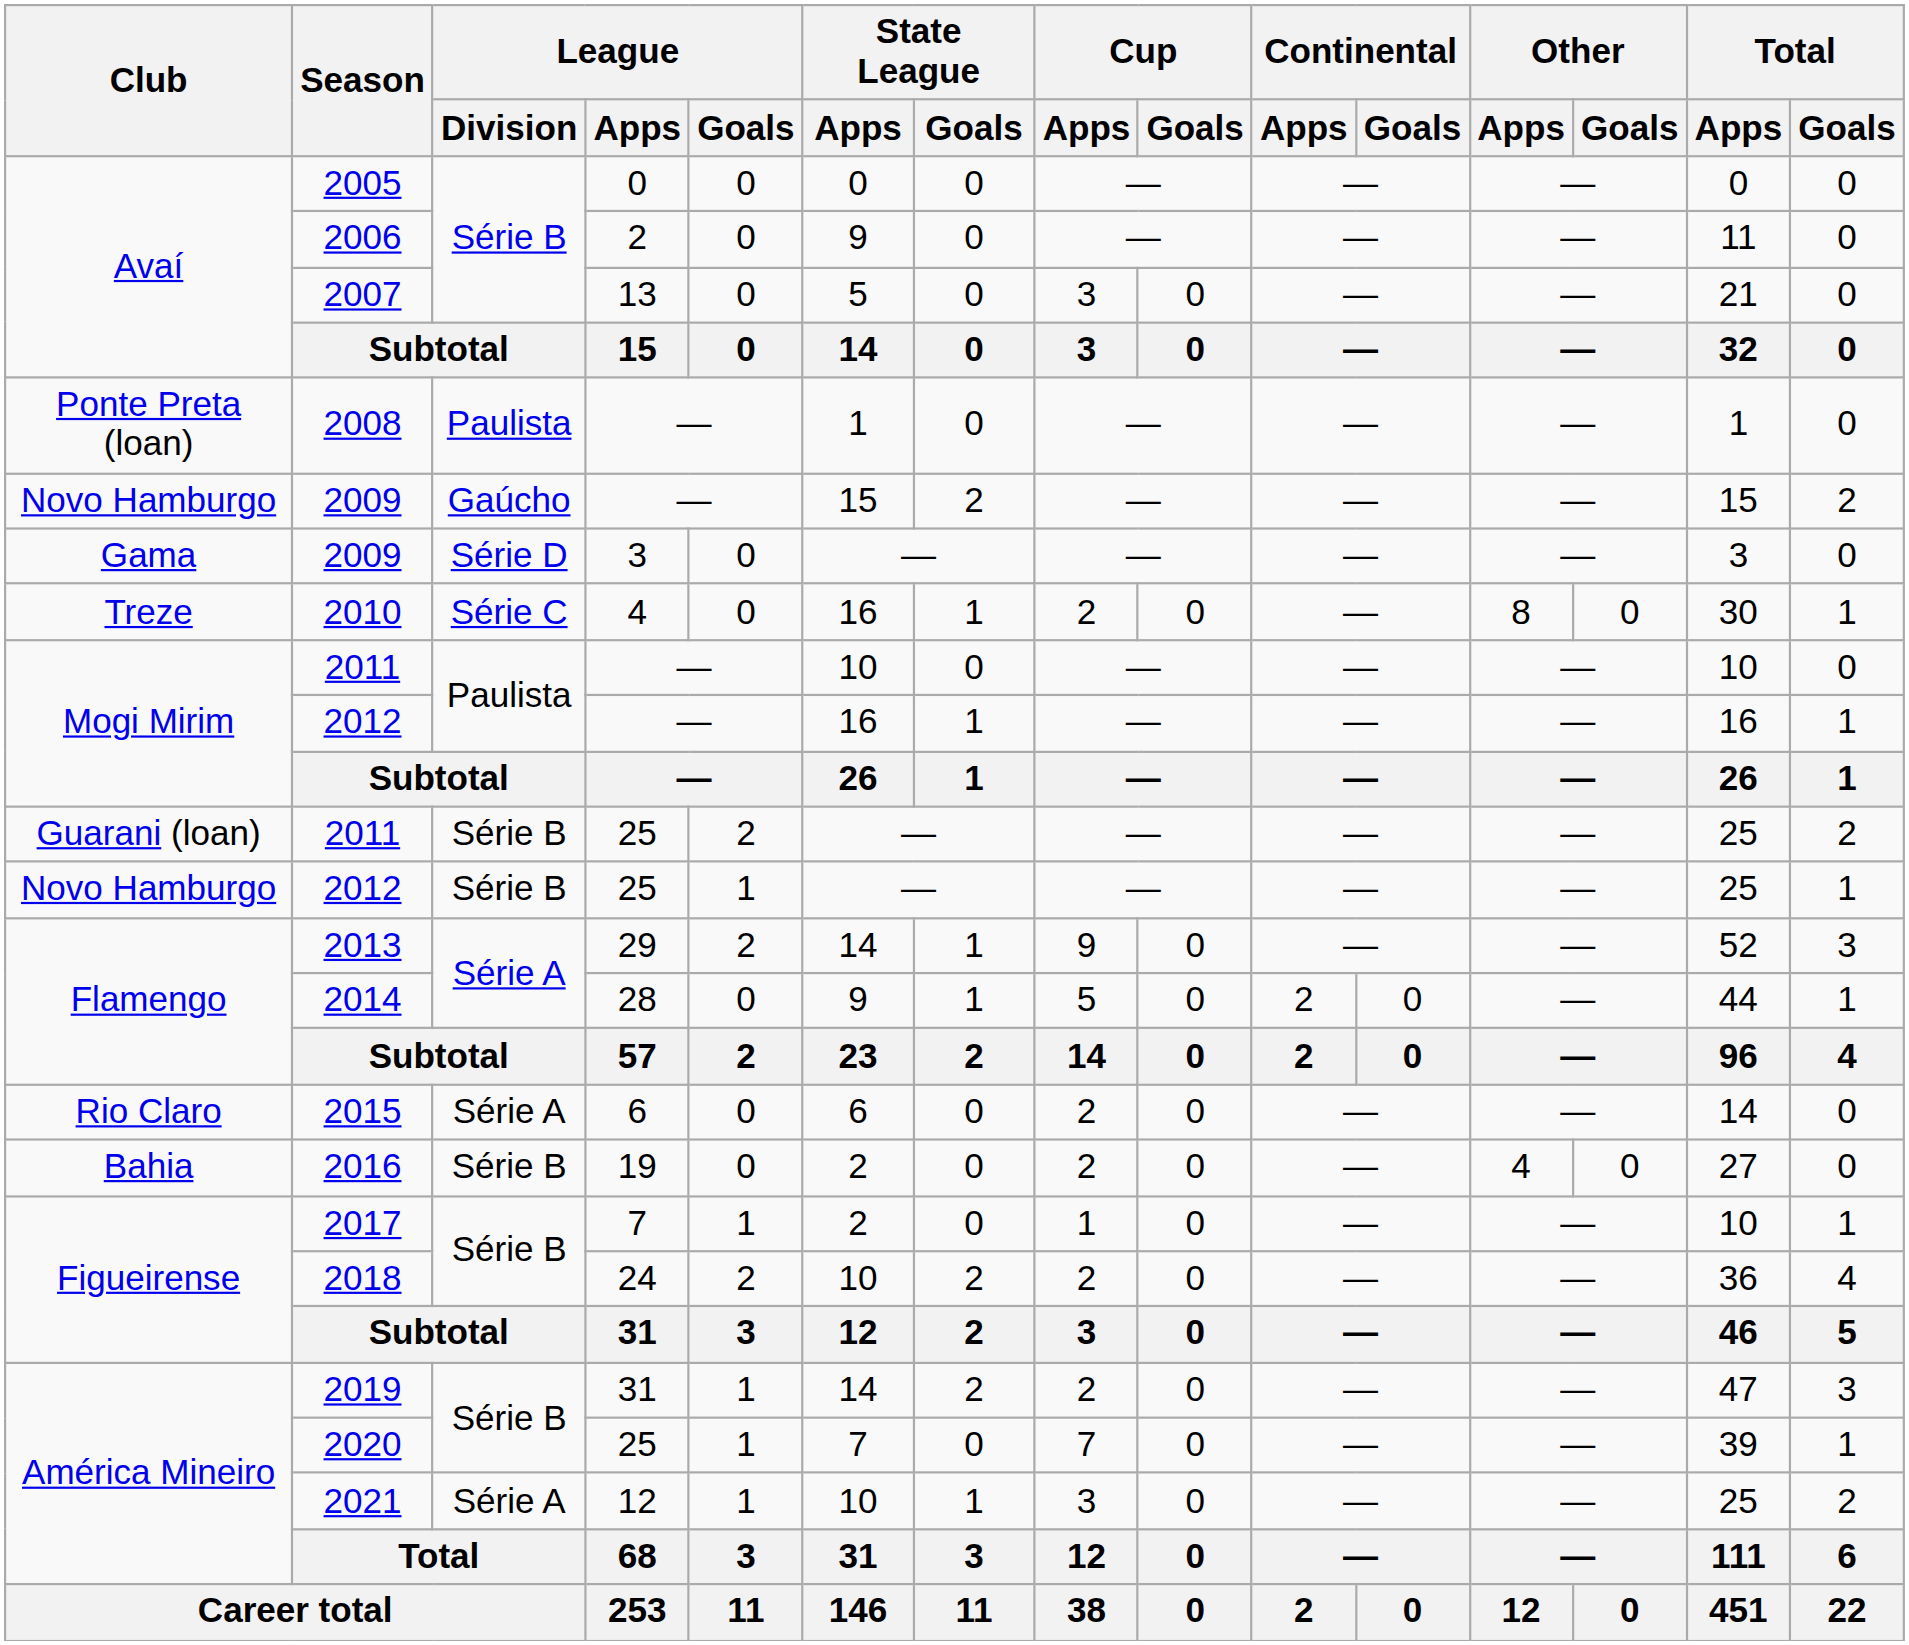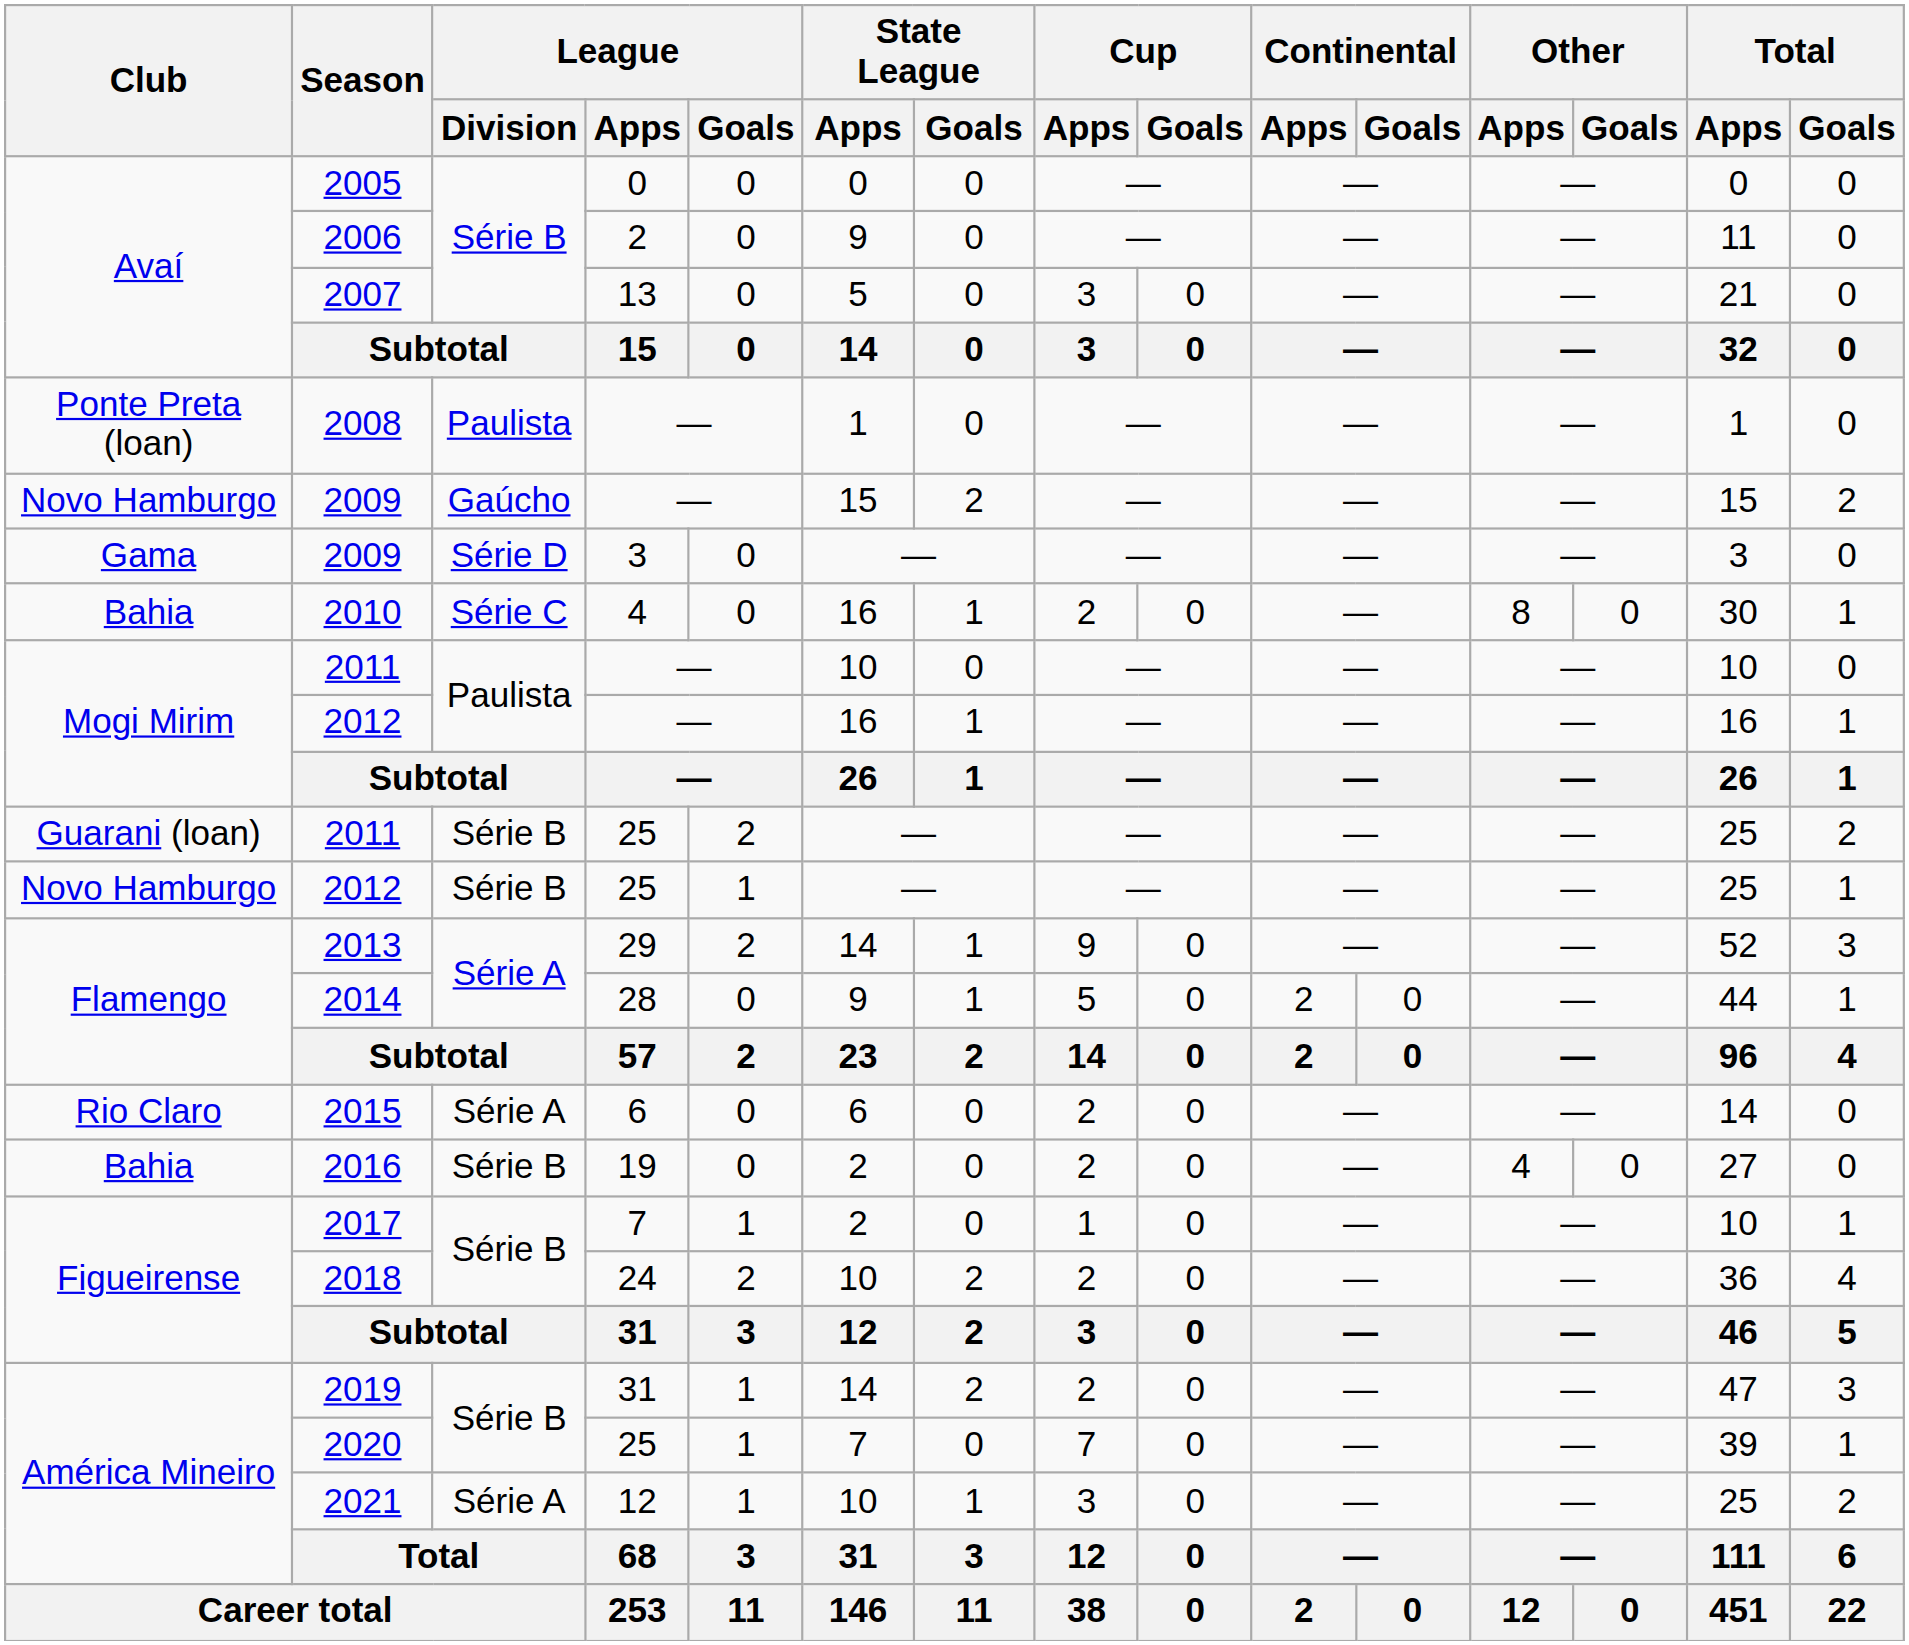2010 | Club: Treze -> Bahia
